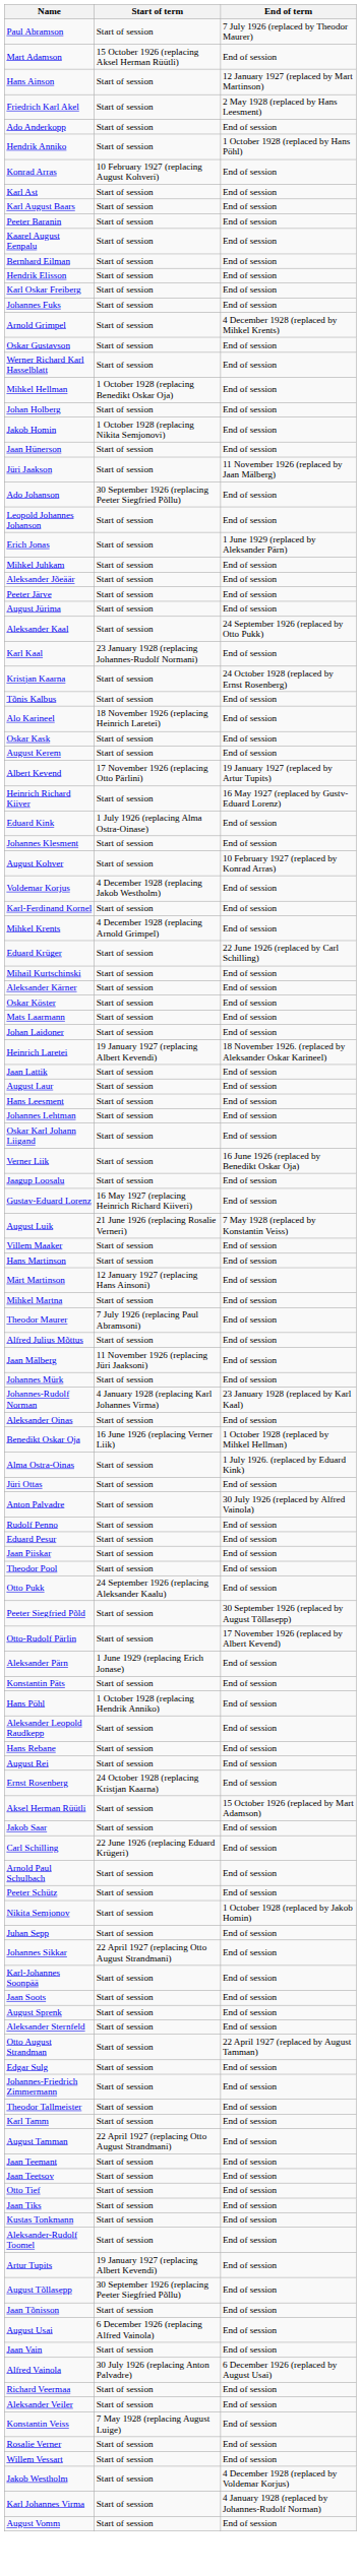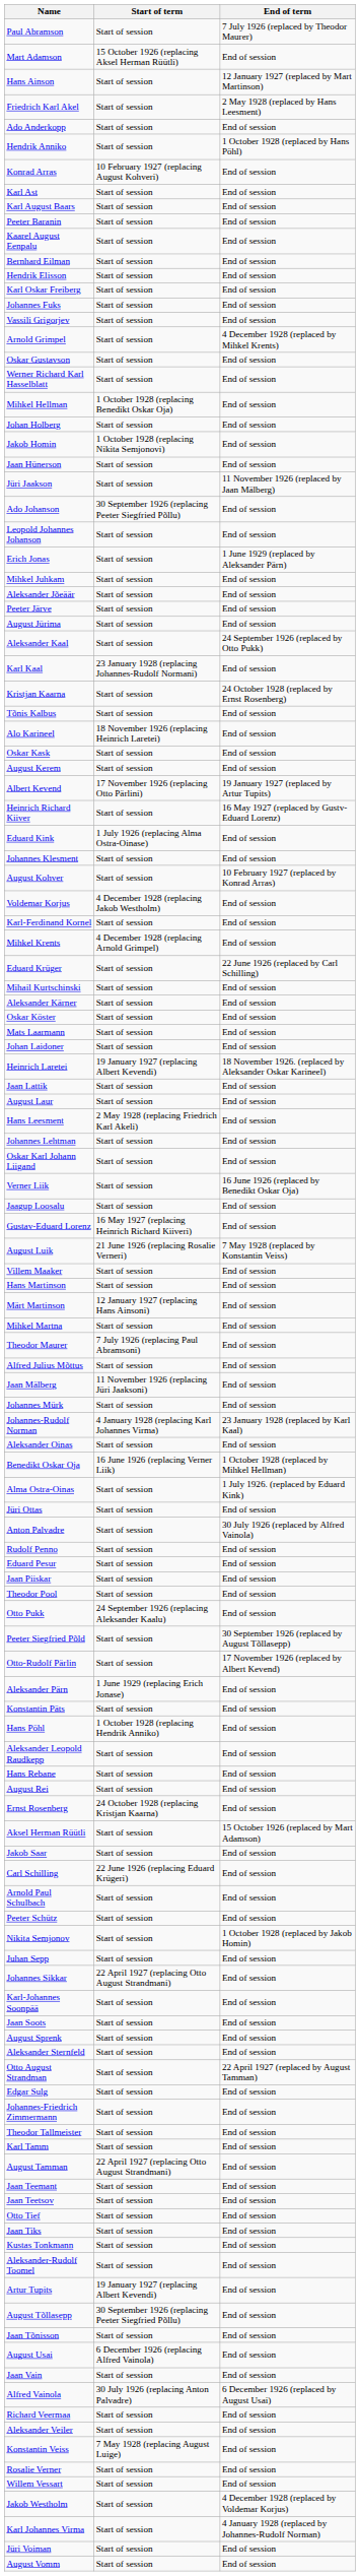+ row: Vassili Grigorjev | Start of session | End of session
Hans Leesment | Start of term: Start of session -> 2 May 1928 (replacing Friedrich Karl Akeli)
+ row: Jüri Voiman | Start of session | End of session
